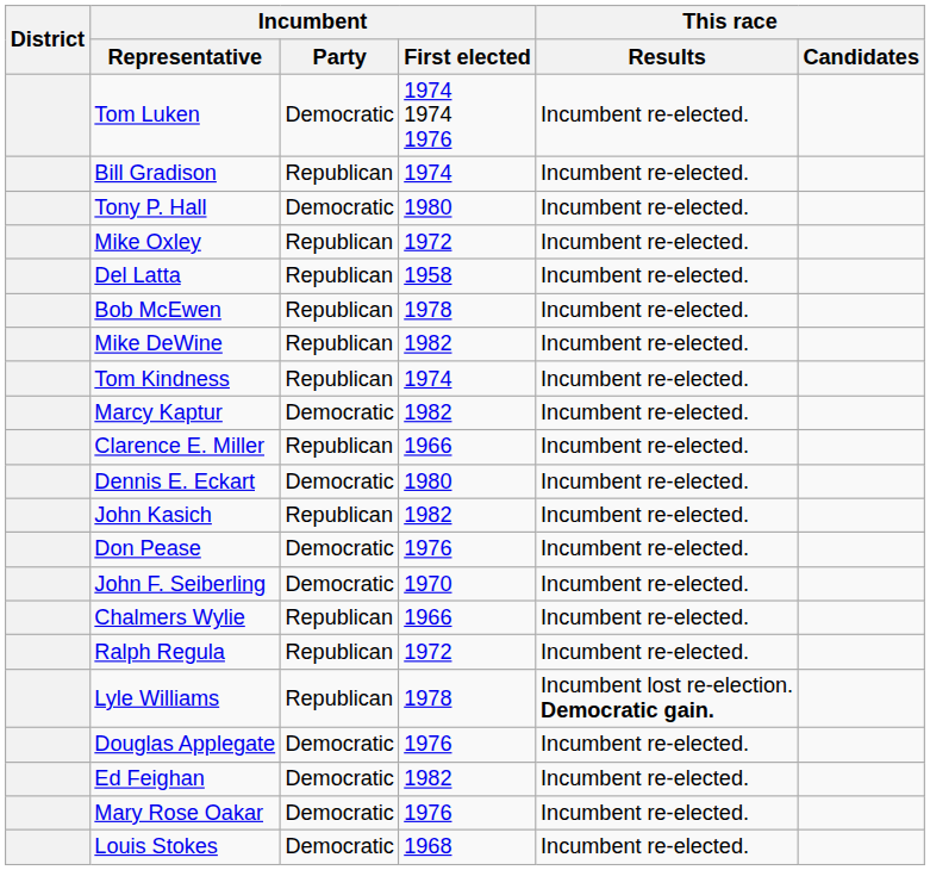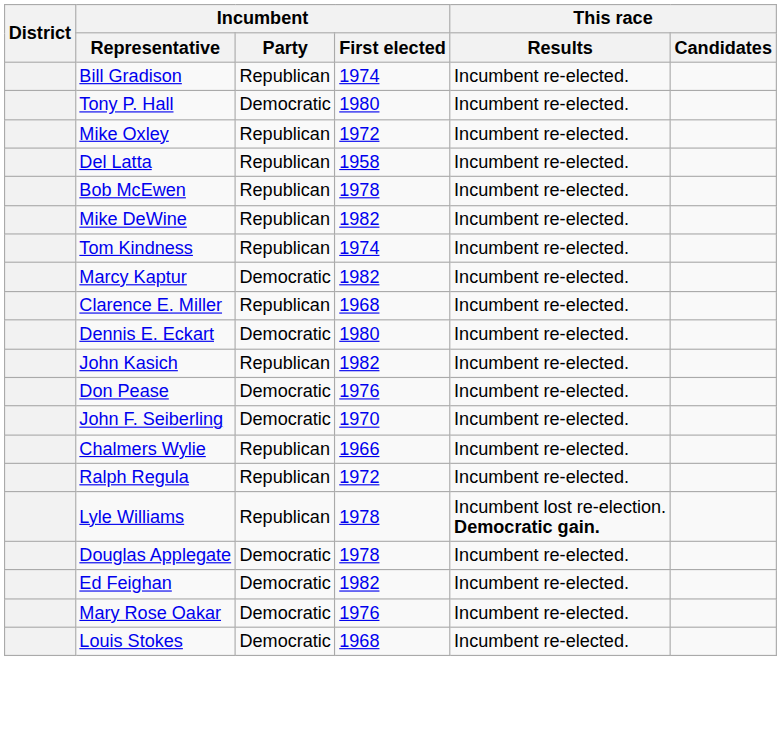- row: Tom Luken | Democratic | 1974 1974 1976 | Incumbent re-elected.
Clarence E. Miller | Incumbent / First elected: 1966 -> 1968
Douglas Applegate | Incumbent / First elected: 1976 -> 1978
